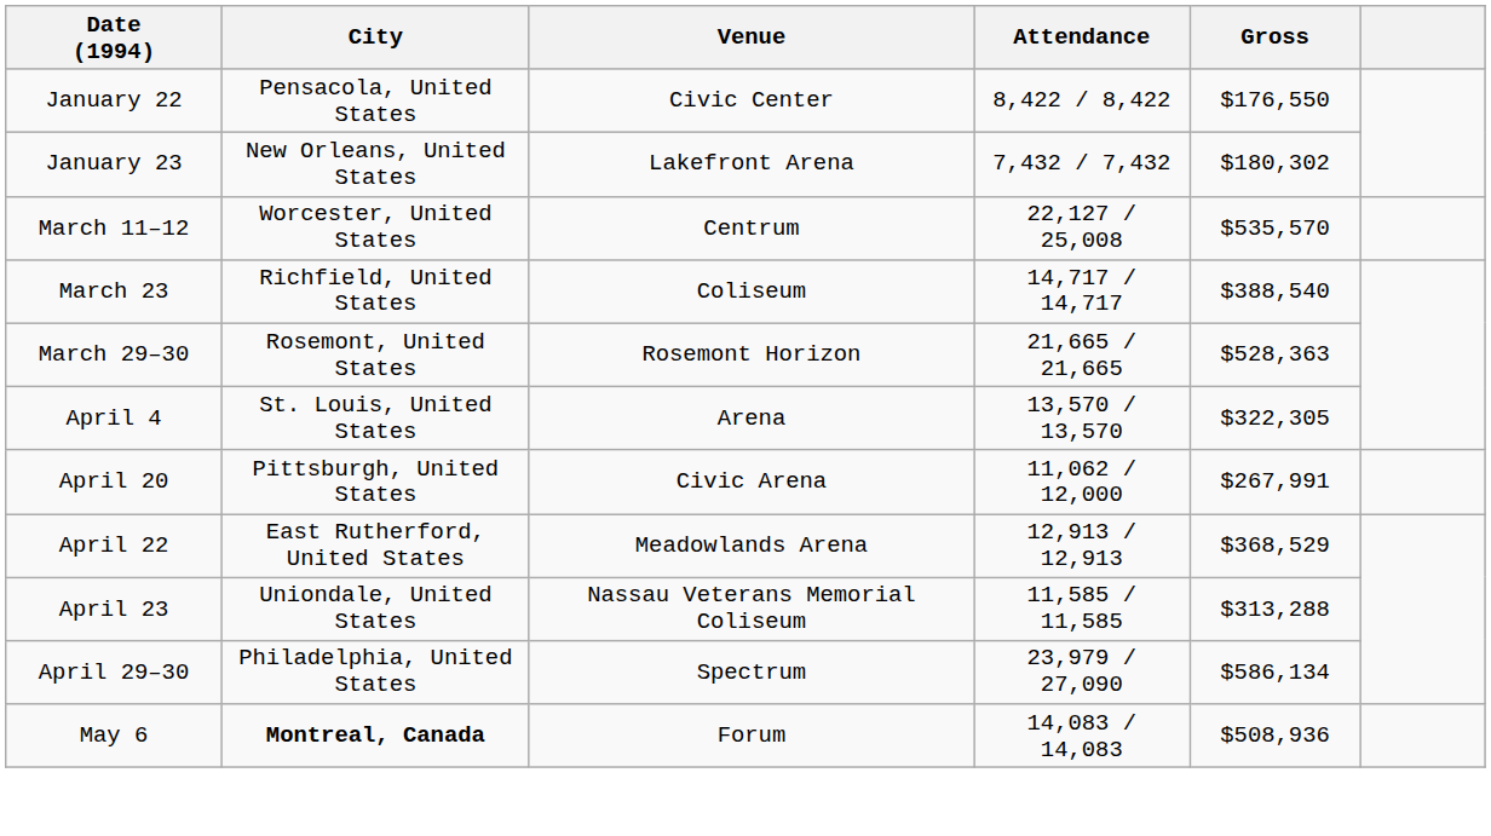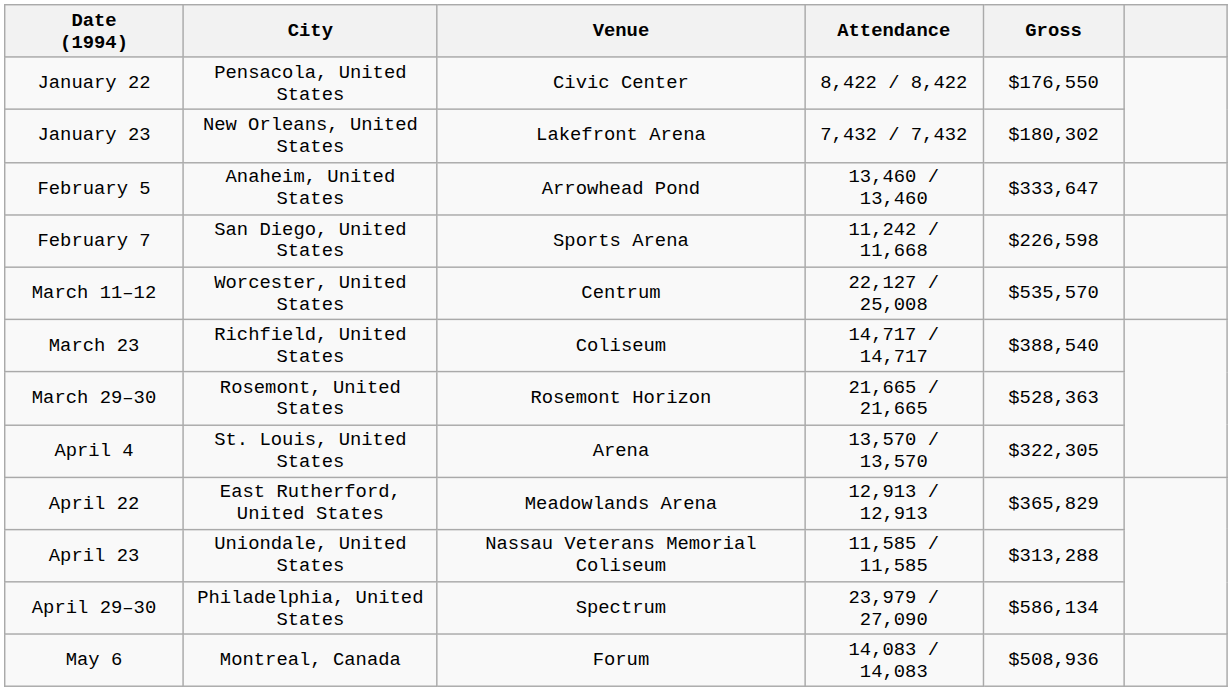+ row: February 5 | Anaheim, United States | Arrowhead Pond | 13,460 / 13,460 | $333,647
+ row: February 7 | San Diego, United States | Sports Arena | 11,242 / 11,668 | $226,598
- row: April 20 | Pittsburgh, United States | Civic Arena | 11,062 / 12,000 | $267,991
April 22 | Gross: $368,529 -> $365,829
May 6 | City: bold -> normal
